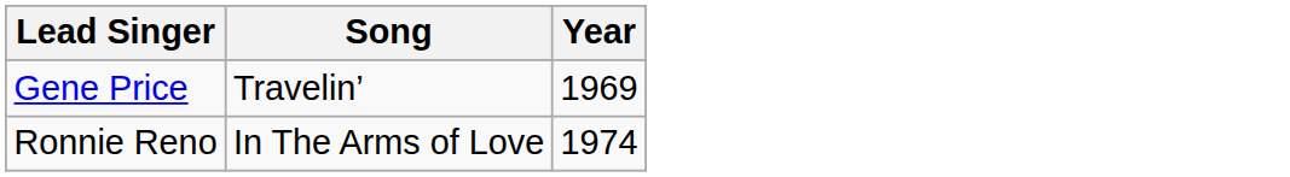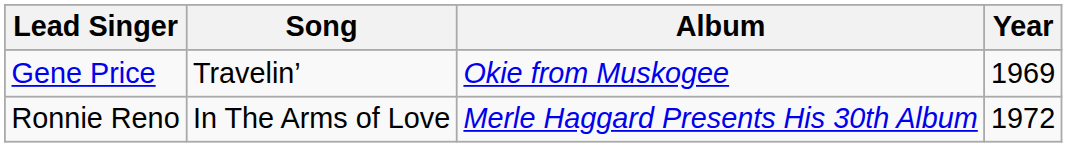+ column: Album | Okie from Muskogee | Merle Haggard Presents His 30th Album
Ronnie Reno | Year: 1974 -> 1972
